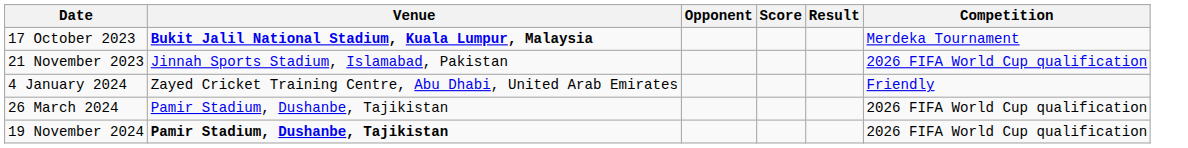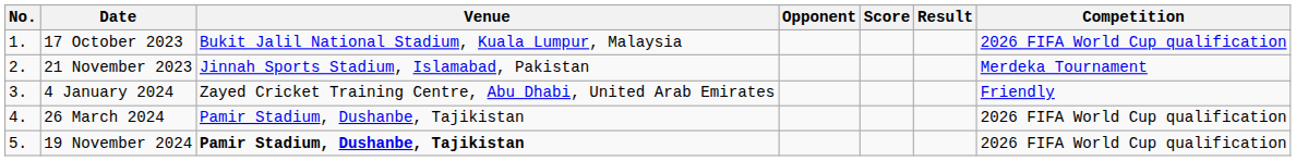+ column: No. | 1. | 2. | 3. | 4. | 5.
17 October 2023 | Venue: bold -> normal
17 October 2023 | Competition: Merdeka Tournament -> 2026 FIFA World Cup qualification
21 November 2023 | Competition: 2026 FIFA World Cup qualification -> Merdeka Tournament
